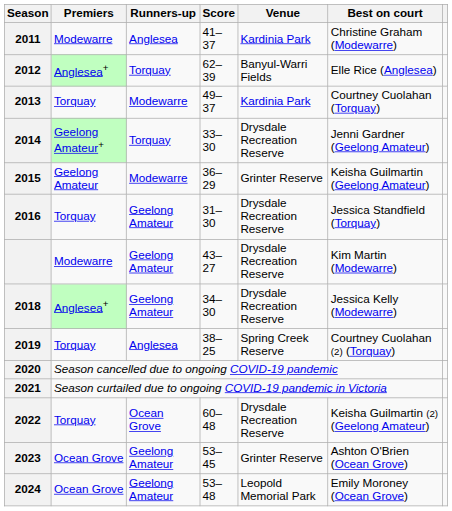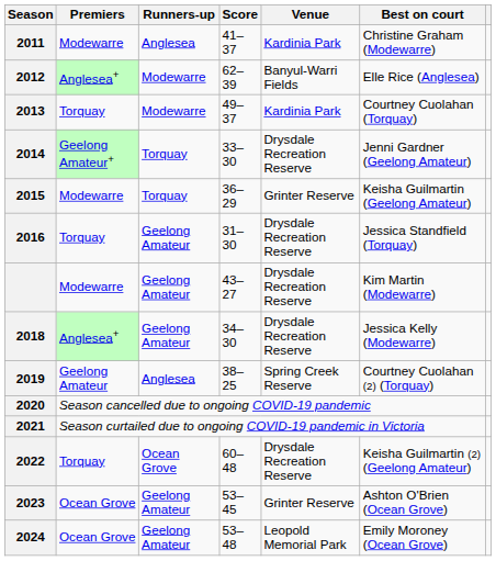2012 | Runners-up: Torquay -> Modewarre
2015 | Premiers: Geelong Amateur -> Modewarre
2015 | Runners-up: Modewarre -> Torquay
2019 | Premiers: Torquay -> Geelong Amateur
